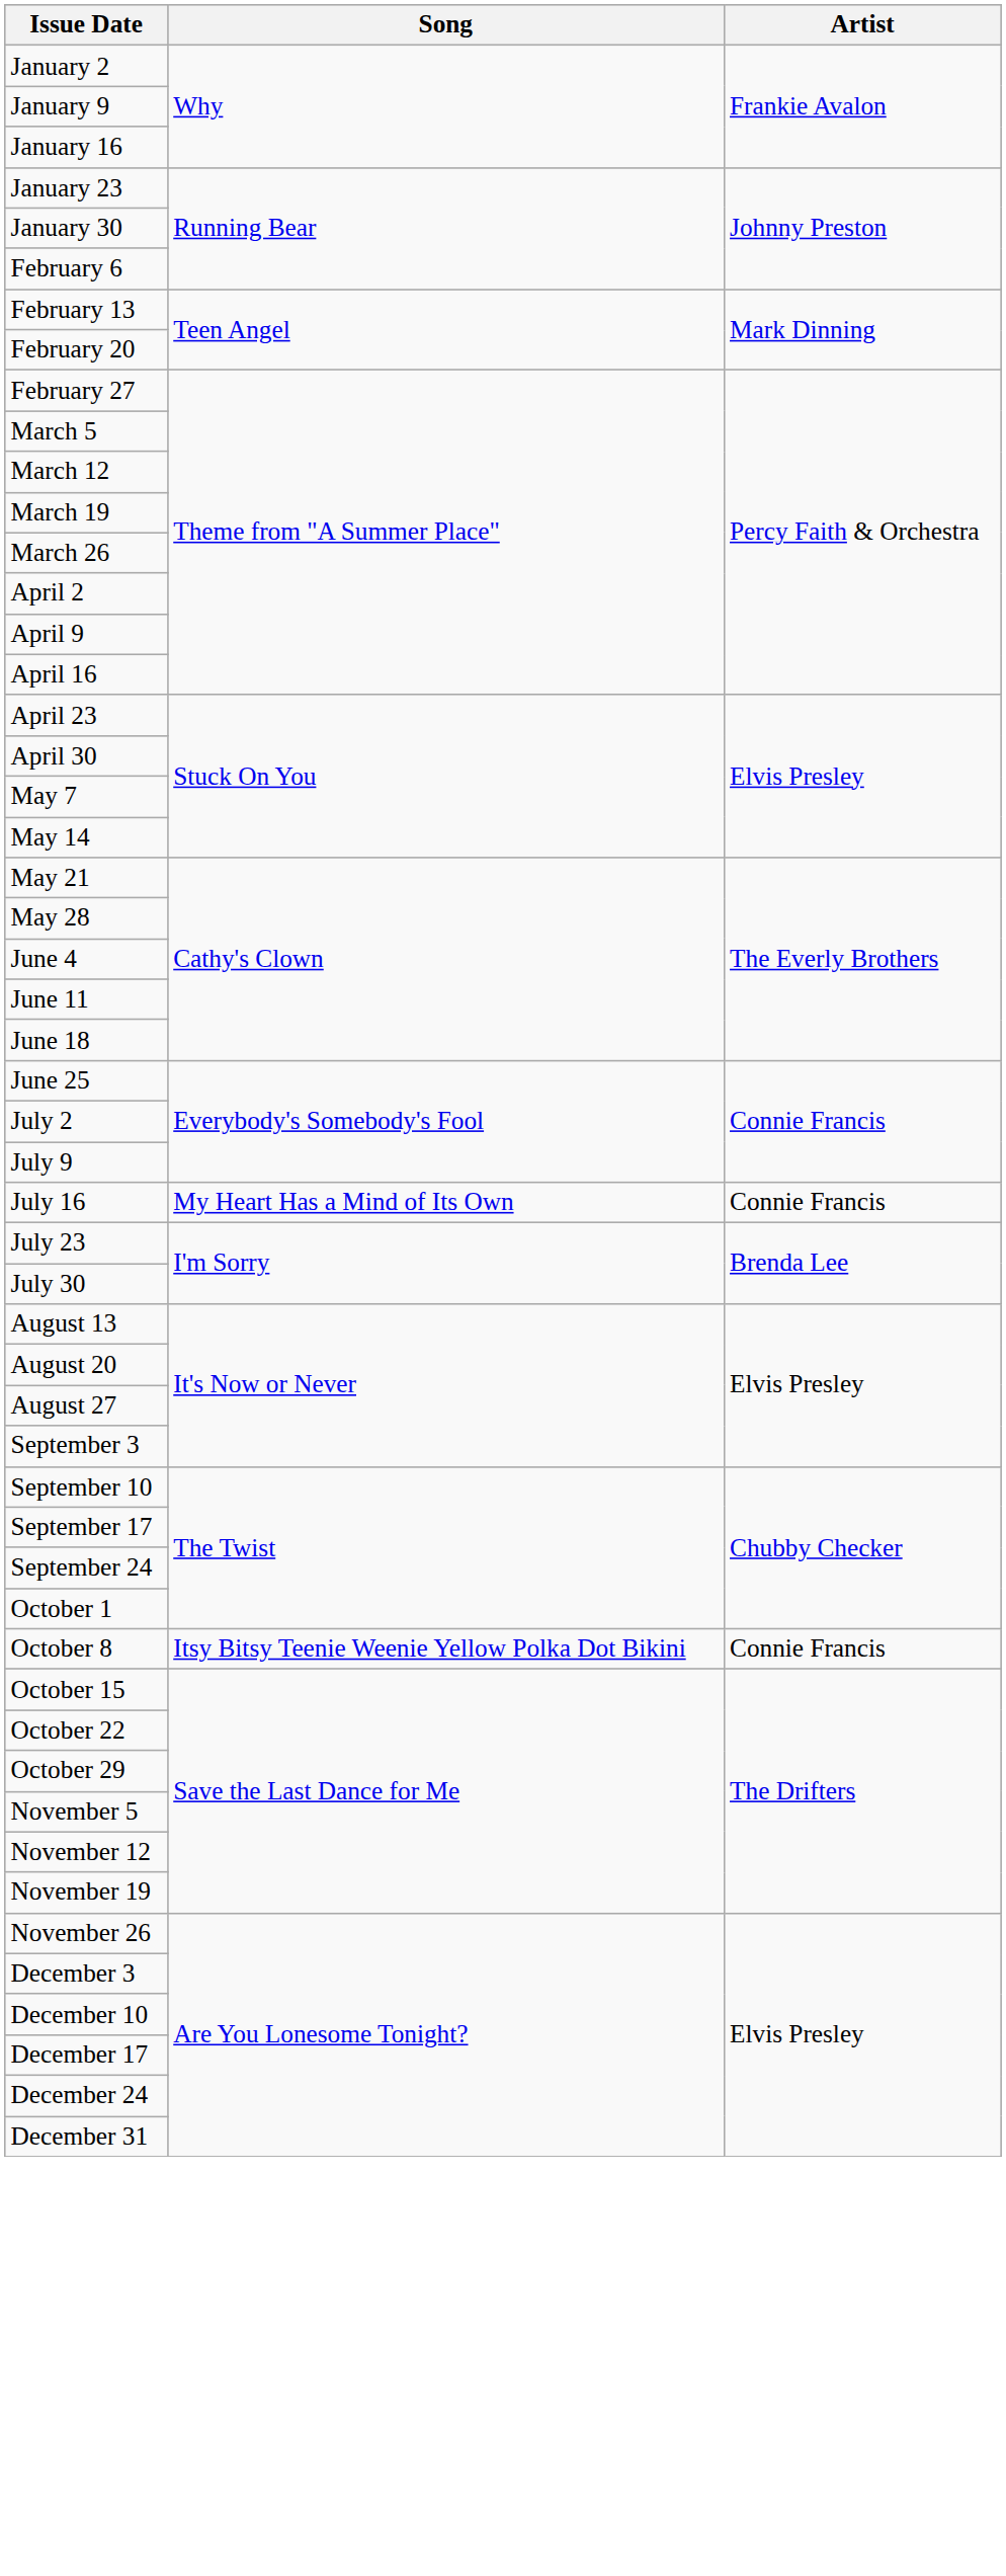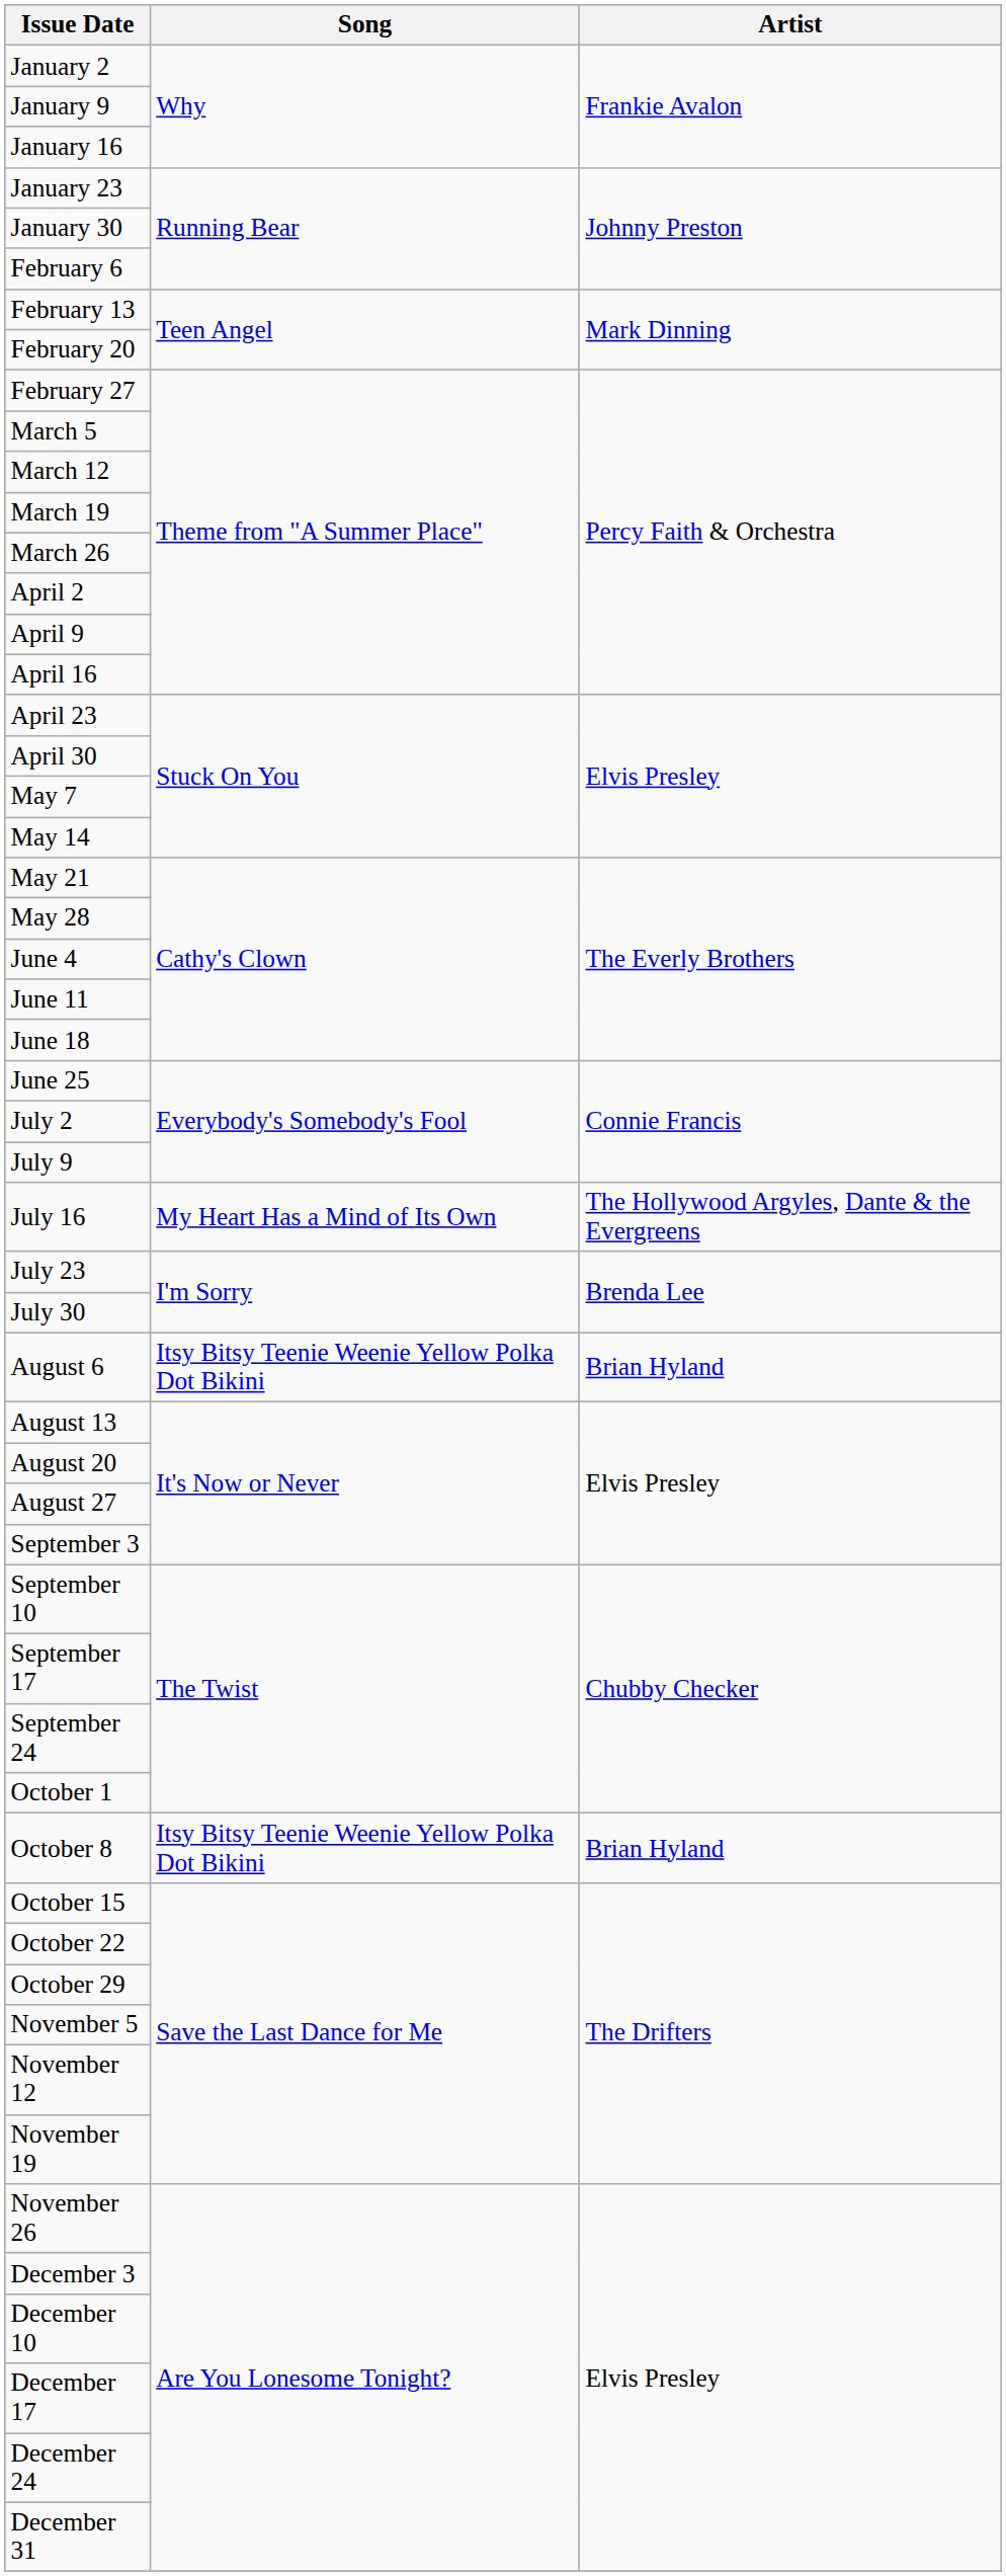July 16 | Artist: Connie Francis -> The Hollywood Argyles, Dante & the Evergreens
+ row: August 6 | Itsy Bitsy Teenie Weenie Yellow Polka Dot Bikini | Brian Hyland
October 8 | Artist: Connie Francis -> Brian Hyland
